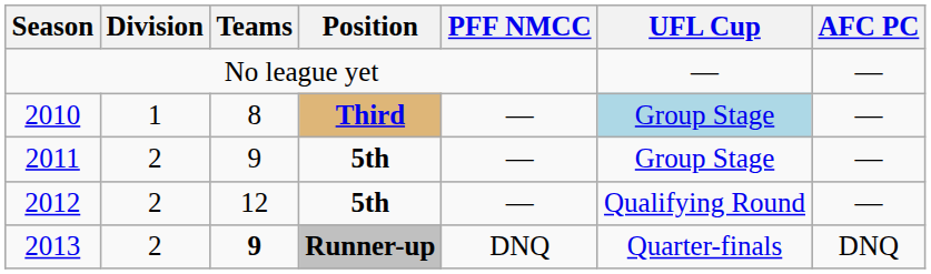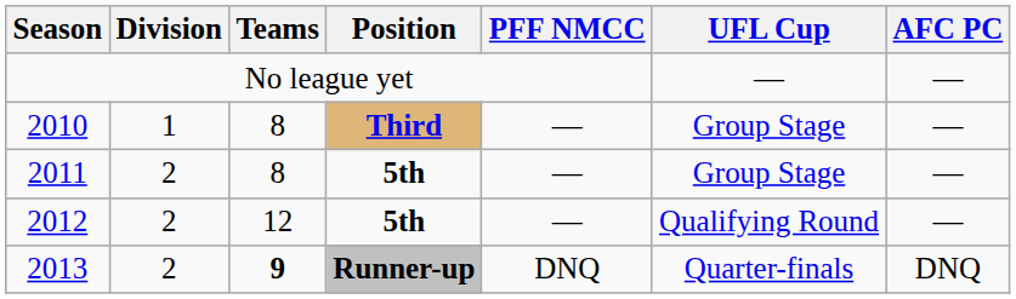2010 | UFL Cup: lightblue background -> no background
2011 | Teams: 9 -> 8
